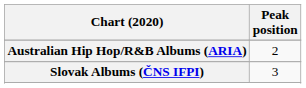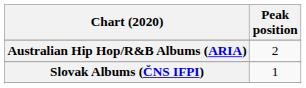Slovak Albums (ČNS IFPI) | Peak position: 3 -> 1
